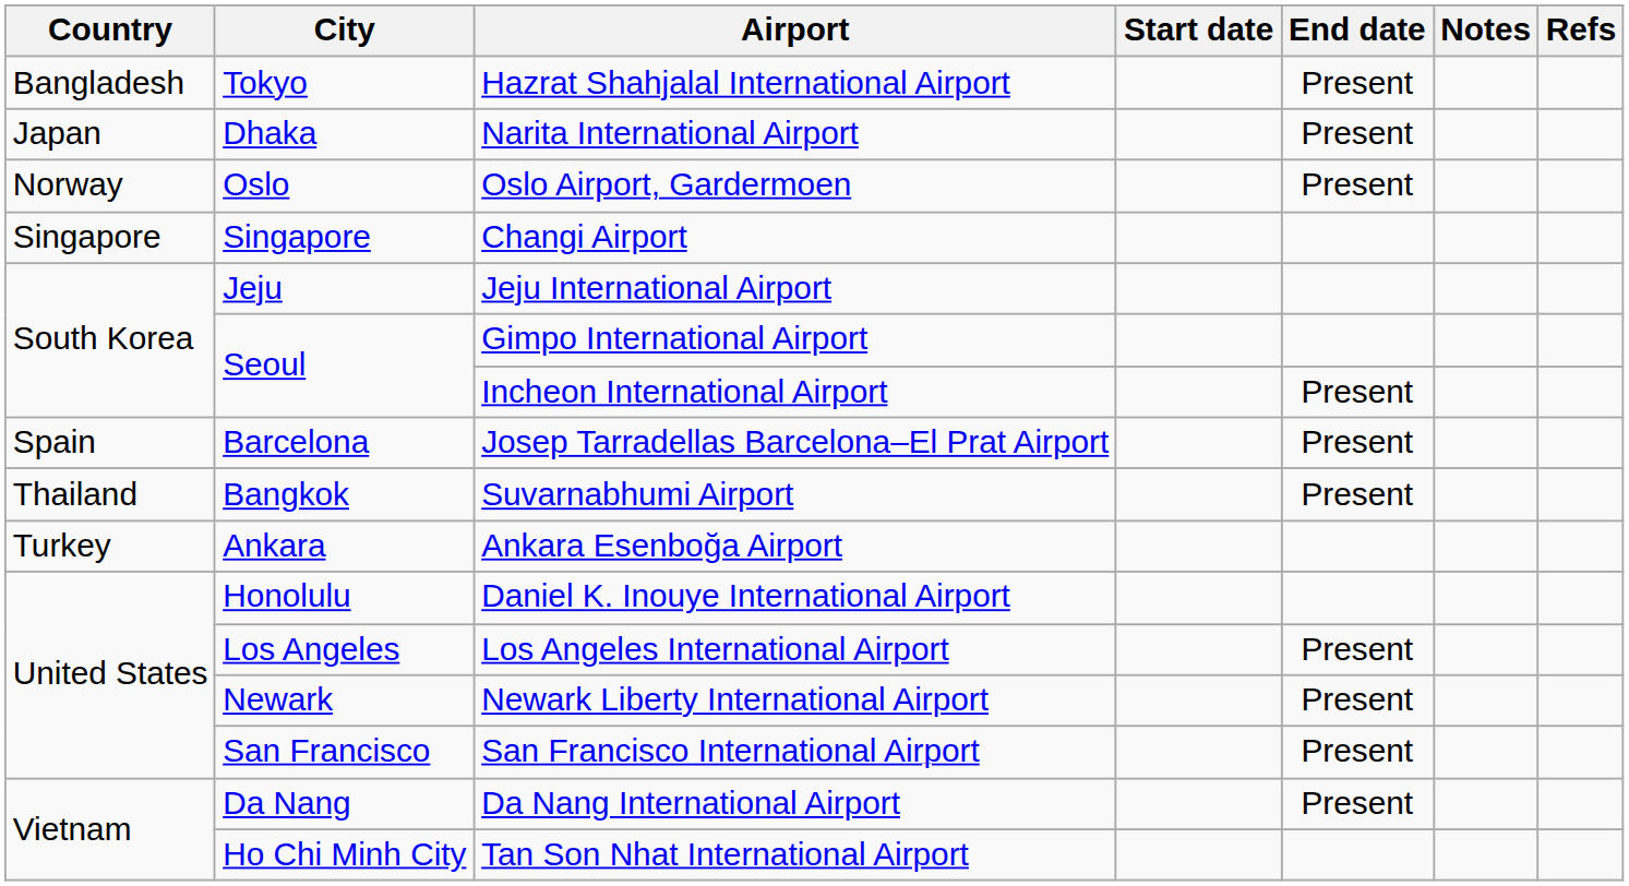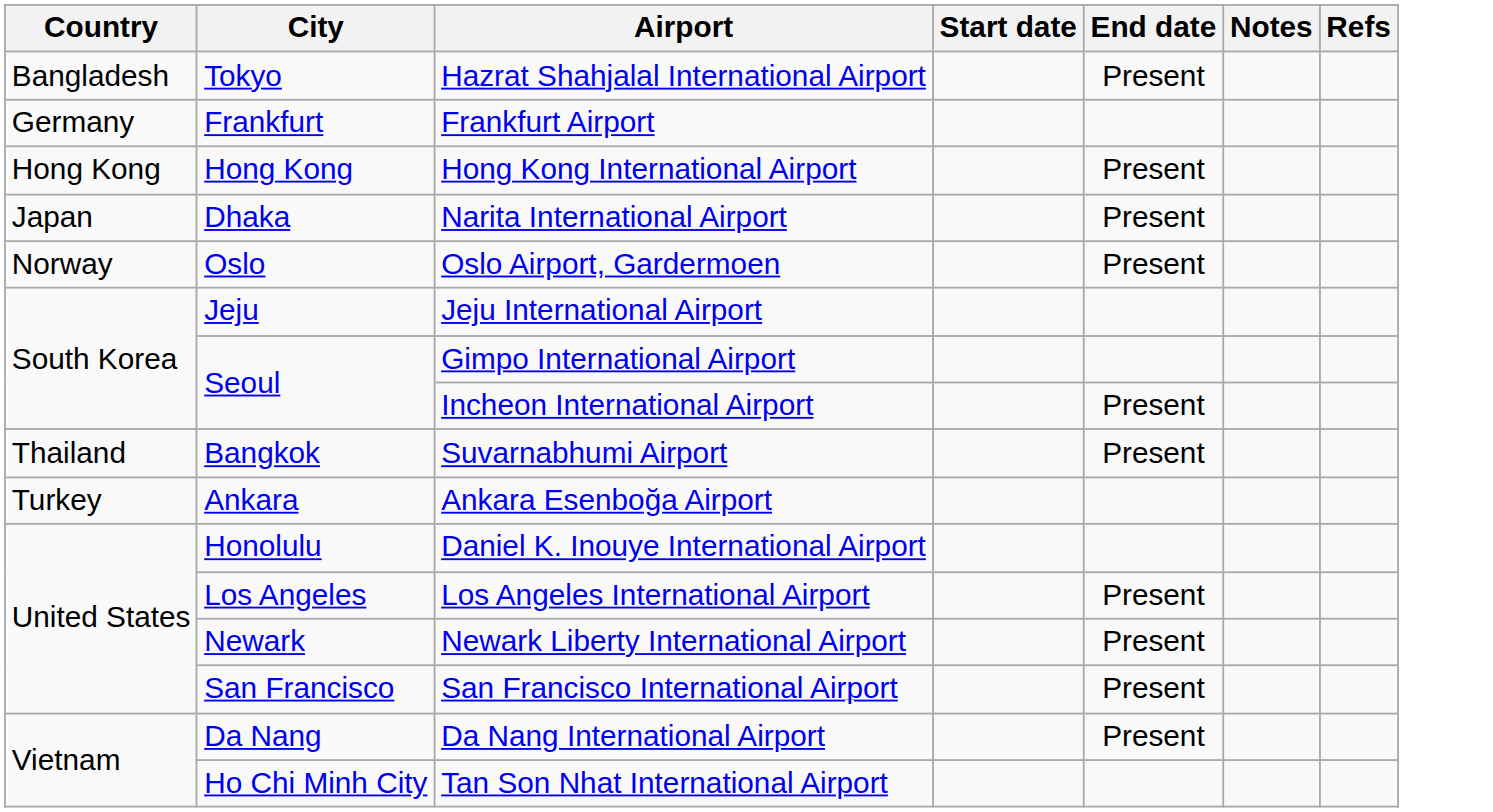+ row: Germany | Frankfurt | Frankfurt Airport
+ row: Hong Kong | Hong Kong | Hong Kong International Airport | Present
- row: Singapore | Singapore | Changi Airport
- row: Spain | Barcelona | Josep Tarradellas Barcelona–El Prat Airport | Present
